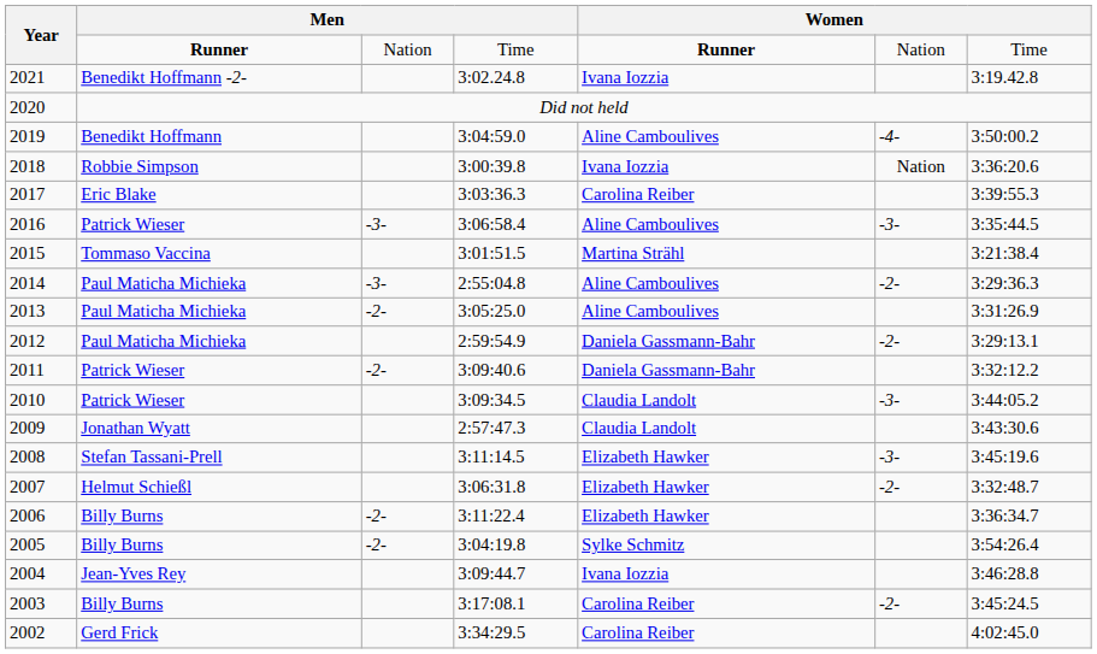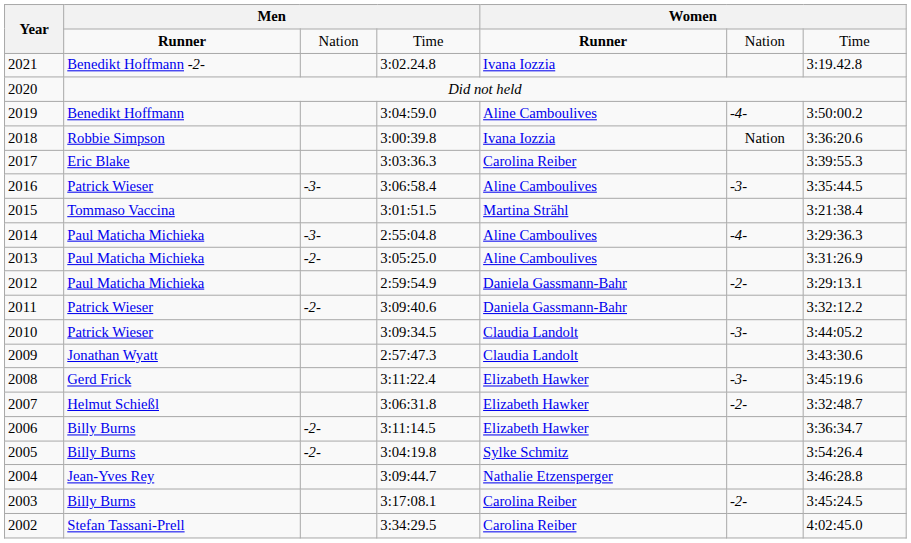2014 | column 6: -2- -> -4-
2008 | column 2: Stefan Tassani-Prell -> Gerd Frick
2008 | column 4: 3:11:14.5 -> 3:11:22.4
2006 | column 4: 3:11:22.4 -> 3:11:14.5
2004 | column 5: Ivana Iozzia -> Nathalie Etzensperger
2002 | column 2: Gerd Frick -> Stefan Tassani-Prell
